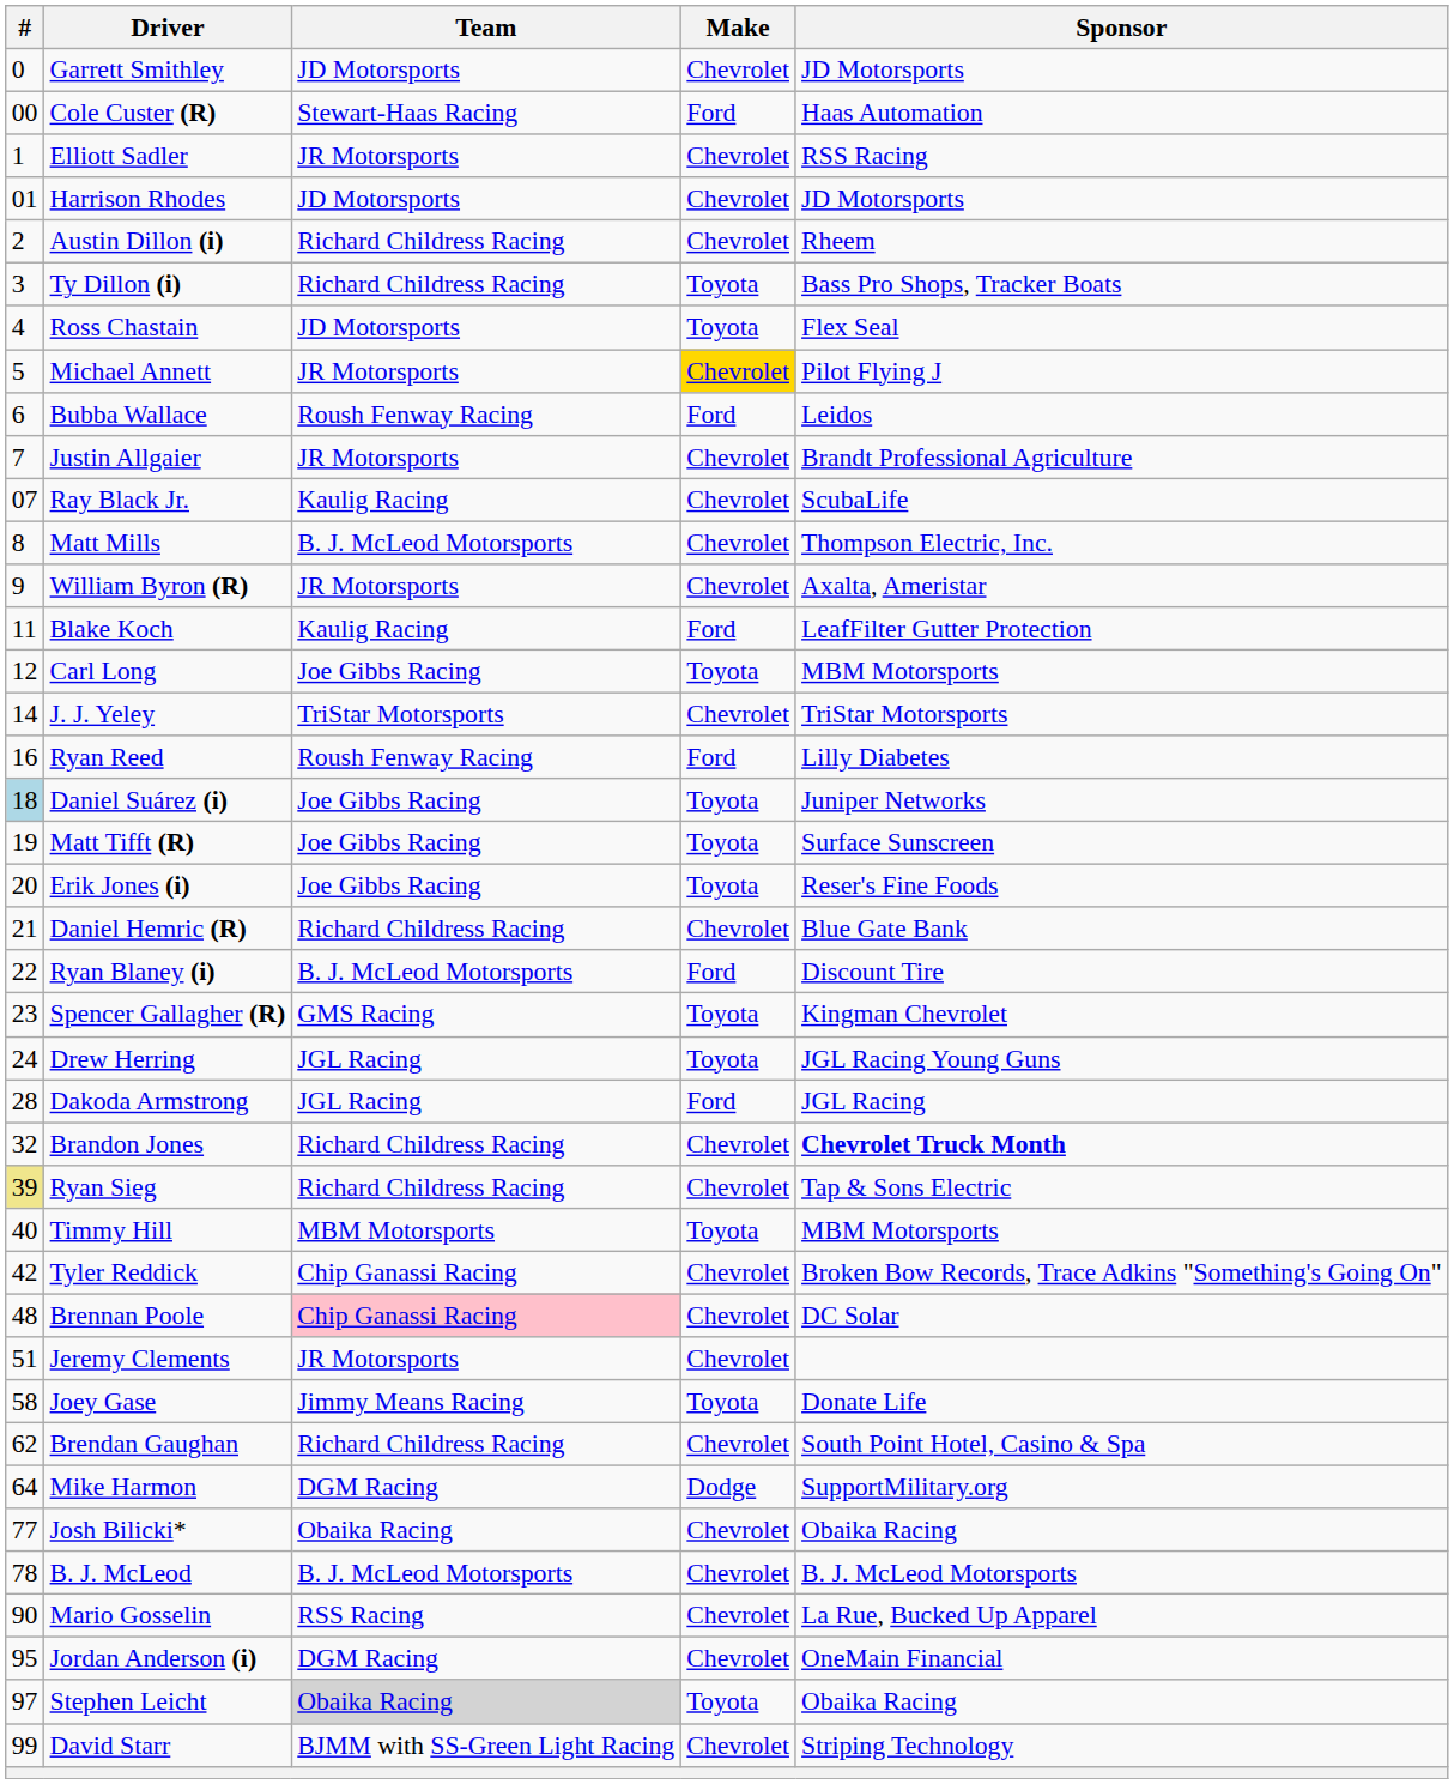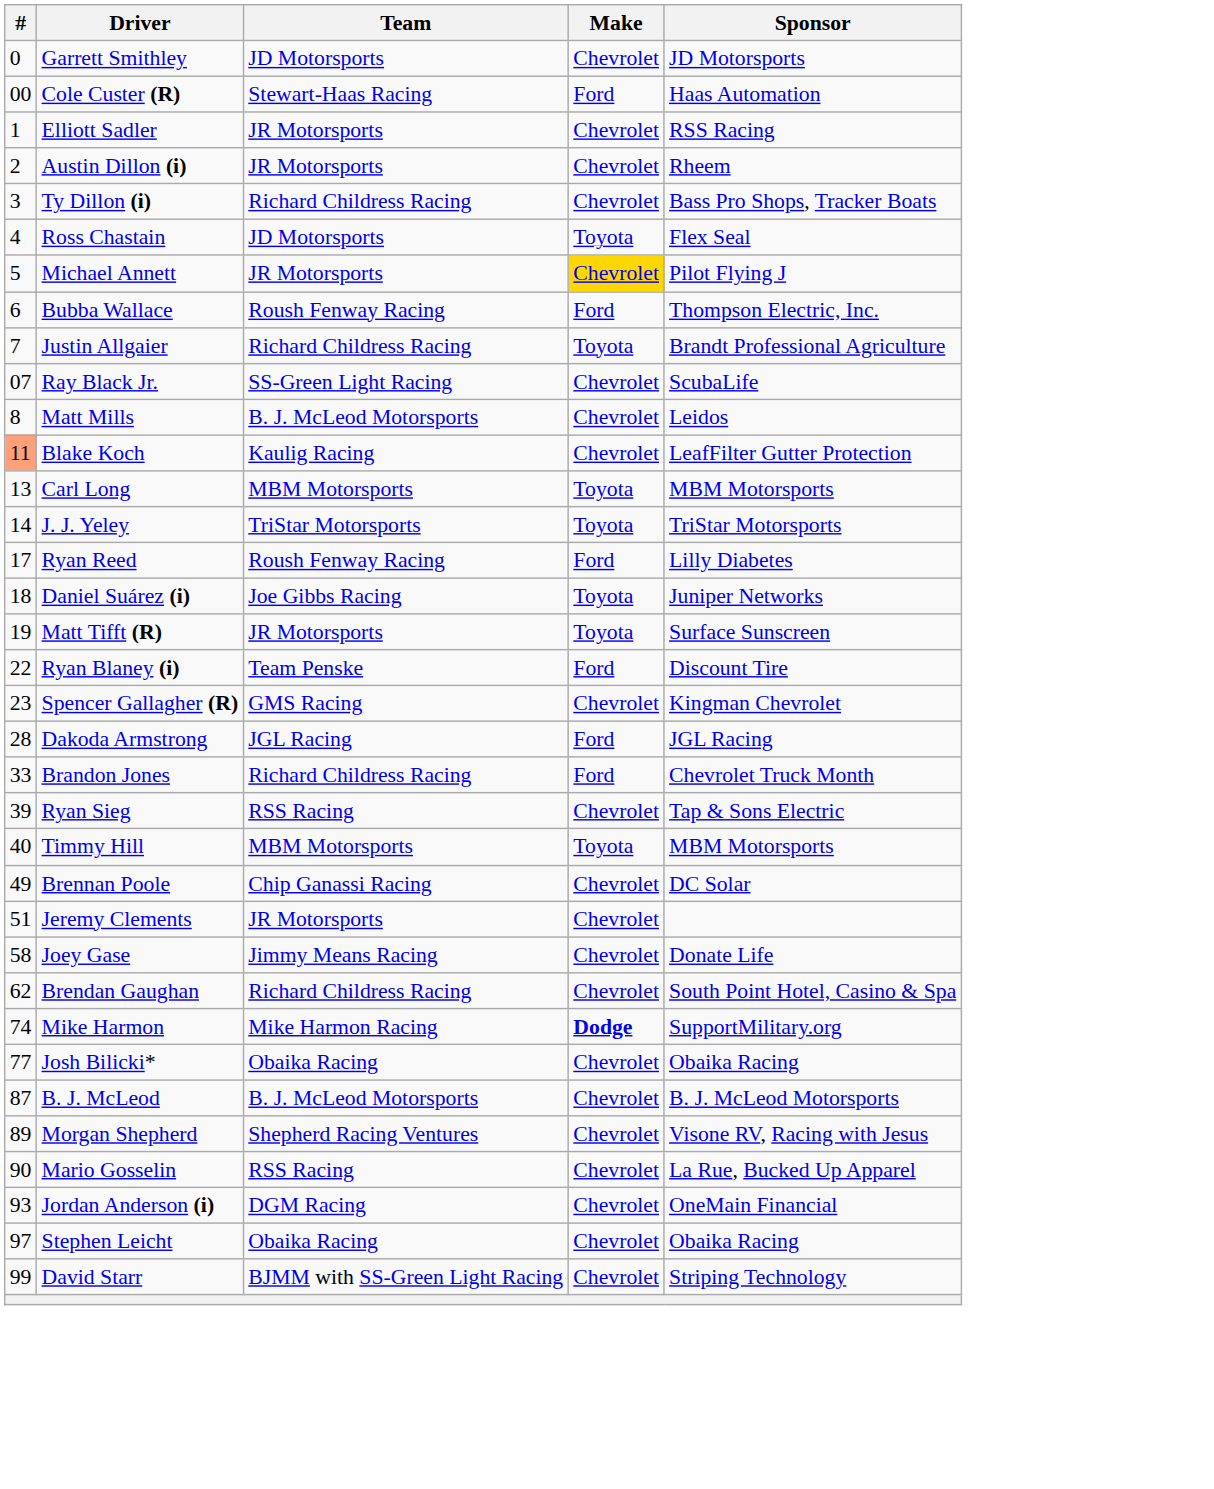- row: 01 | Harrison Rhodes | JD Motorsports | Chevrolet | JD Motorsports
Austin Dillon (i) | Team: Richard Childress Racing -> JR Motorsports
Ty Dillon (i) | Make: Toyota -> Chevrolet
Bubba Wallace | Sponsor: Leidos -> Thompson Electric, Inc.
Justin Allgaier | Team: JR Motorsports -> Richard Childress Racing
Justin Allgaier | Make: Chevrolet -> Toyota
Ray Black Jr. | Team: Kaulig Racing -> SS-Green Light Racing
Matt Mills | Sponsor: Thompson Electric, Inc. -> Leidos
- row: 9 | William Byron (R) | JR Motorsports | Chevrolet | Axalta, Ameristar
Blake Koch | #: no background -> lightsalmon background
Blake Koch | Make: Ford -> Chevrolet
Carl Long | #: 12 -> 13
Carl Long | Team: Joe Gibbs Racing -> MBM Motorsports
J. J. Yeley | Make: Chevrolet -> Toyota
Ryan Reed | #: 16 -> 17
Daniel Suárez (i) | #: lightblue background -> no background
Matt Tifft (R) | Team: Joe Gibbs Racing -> JR Motorsports
- row: 20 | Erik Jones (i) | Joe Gibbs Racing | Toyota | Reser's Fine Foods
- row: 21 | Daniel Hemric (R) | Richard Childress Racing | Chevrolet | Blue Gate Bank
Ryan Blaney (i) | Team: B. J. McLeod Motorsports -> Team Penske
Spencer Gallagher (R) | Make: Toyota -> Chevrolet
- row: 24 | Drew Herring | JGL Racing | Toyota | JGL Racing Young Guns
Brandon Jones | #: 32 -> 33
Brandon Jones | Make: Chevrolet -> Ford
Brandon Jones | Sponsor: bold -> normal
Ryan Sieg | #: khaki background -> no background
Ryan Sieg | Team: Richard Childress Racing -> RSS Racing
- row: 42 | Tyler Reddick | Chip Ganassi Racing | Chevrolet | Broken Bow Records, Trace Adkins "Something's Going On"
Brennan Poole | #: 48 -> 49
Brennan Poole | Team: pink background -> no background
Joey Gase | Make: Toyota -> Chevrolet
Mike Harmon | #: 64 -> 74
Mike Harmon | Team: DGM Racing -> Mike Harmon Racing
Mike Harmon | Make: normal -> bold
B. J. McLeod | #: 78 -> 87
+ row: 89 | Morgan Shepherd | Shepherd Racing Ventures | Chevrolet | Visone RV, Racing with Jesus
Jordan Anderson (i) | #: 95 -> 93
Stephen Leicht | Team: lightgrey background -> no background
Stephen Leicht | Make: Toyota -> Chevrolet
